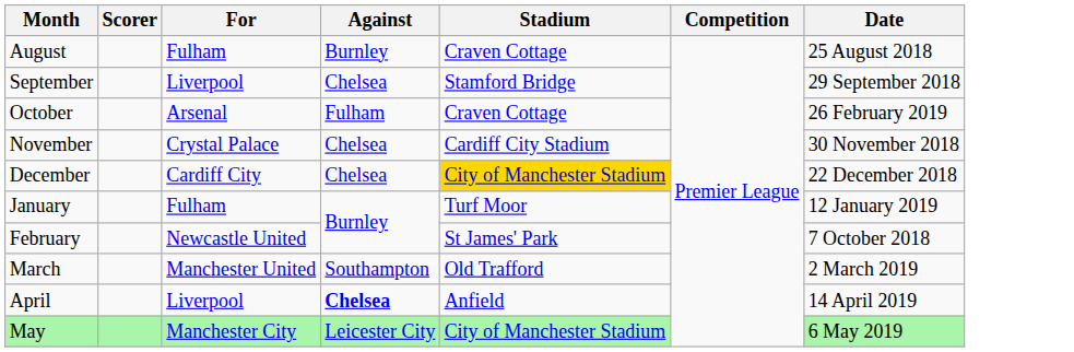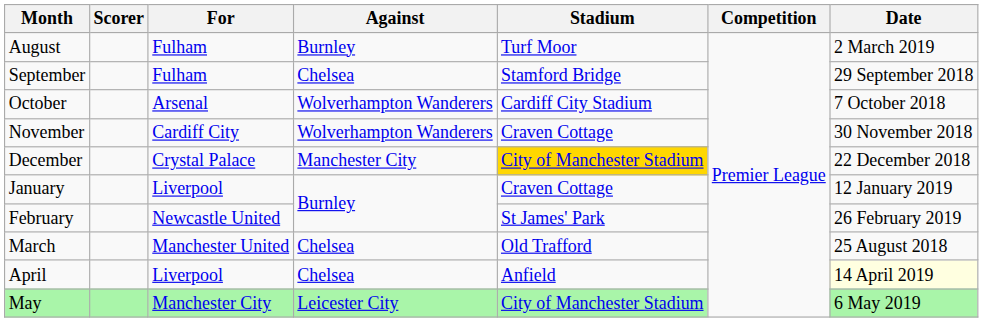August | Stadium: Craven Cottage -> Turf Moor
August | Date: 25 August 2018 -> 2 March 2019
September | For: Liverpool -> Fulham
October | Against: Fulham -> Wolverhampton Wanderers
October | Stadium: Craven Cottage -> Cardiff City Stadium
October | Date: 26 February 2019 -> 7 October 2018
November | For: Crystal Palace -> Cardiff City
November | Against: Chelsea -> Wolverhampton Wanderers
November | Stadium: Cardiff City Stadium -> Craven Cottage
December | For: Cardiff City -> Crystal Palace
December | Against: Chelsea -> Manchester City
January | For: Fulham -> Liverpool
January | Stadium: Turf Moor -> Craven Cottage
February | Date: 7 October 2018 -> 26 February 2019
March | Against: Southampton -> Chelsea
March | Date: 2 March 2019 -> 25 August 2018
April | Against: bold -> normal
April | Date: no background -> lightyellow background
